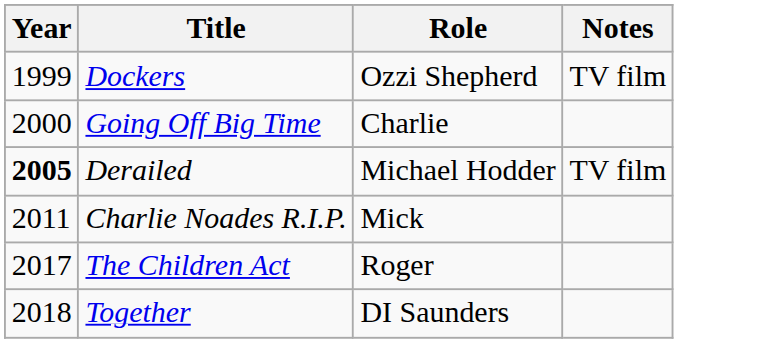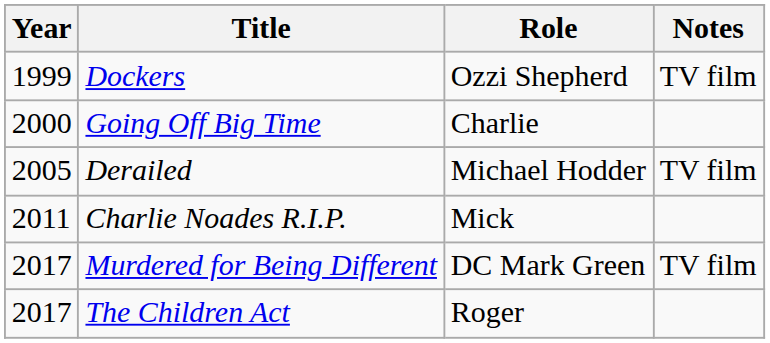Derailed | Year: bold -> normal
+ row: 2017 | Murdered for Being Different | DC Mark Green | TV film
- row: 2018 | Together | DI Saunders
